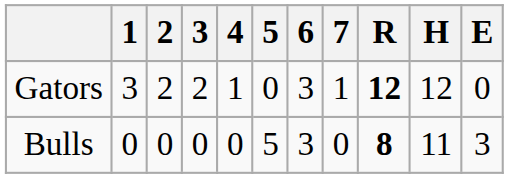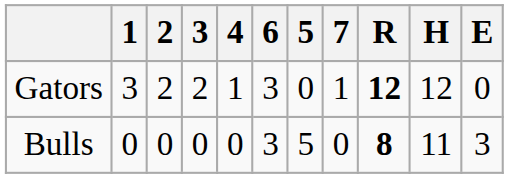columns swapped: 5 <-> 6
